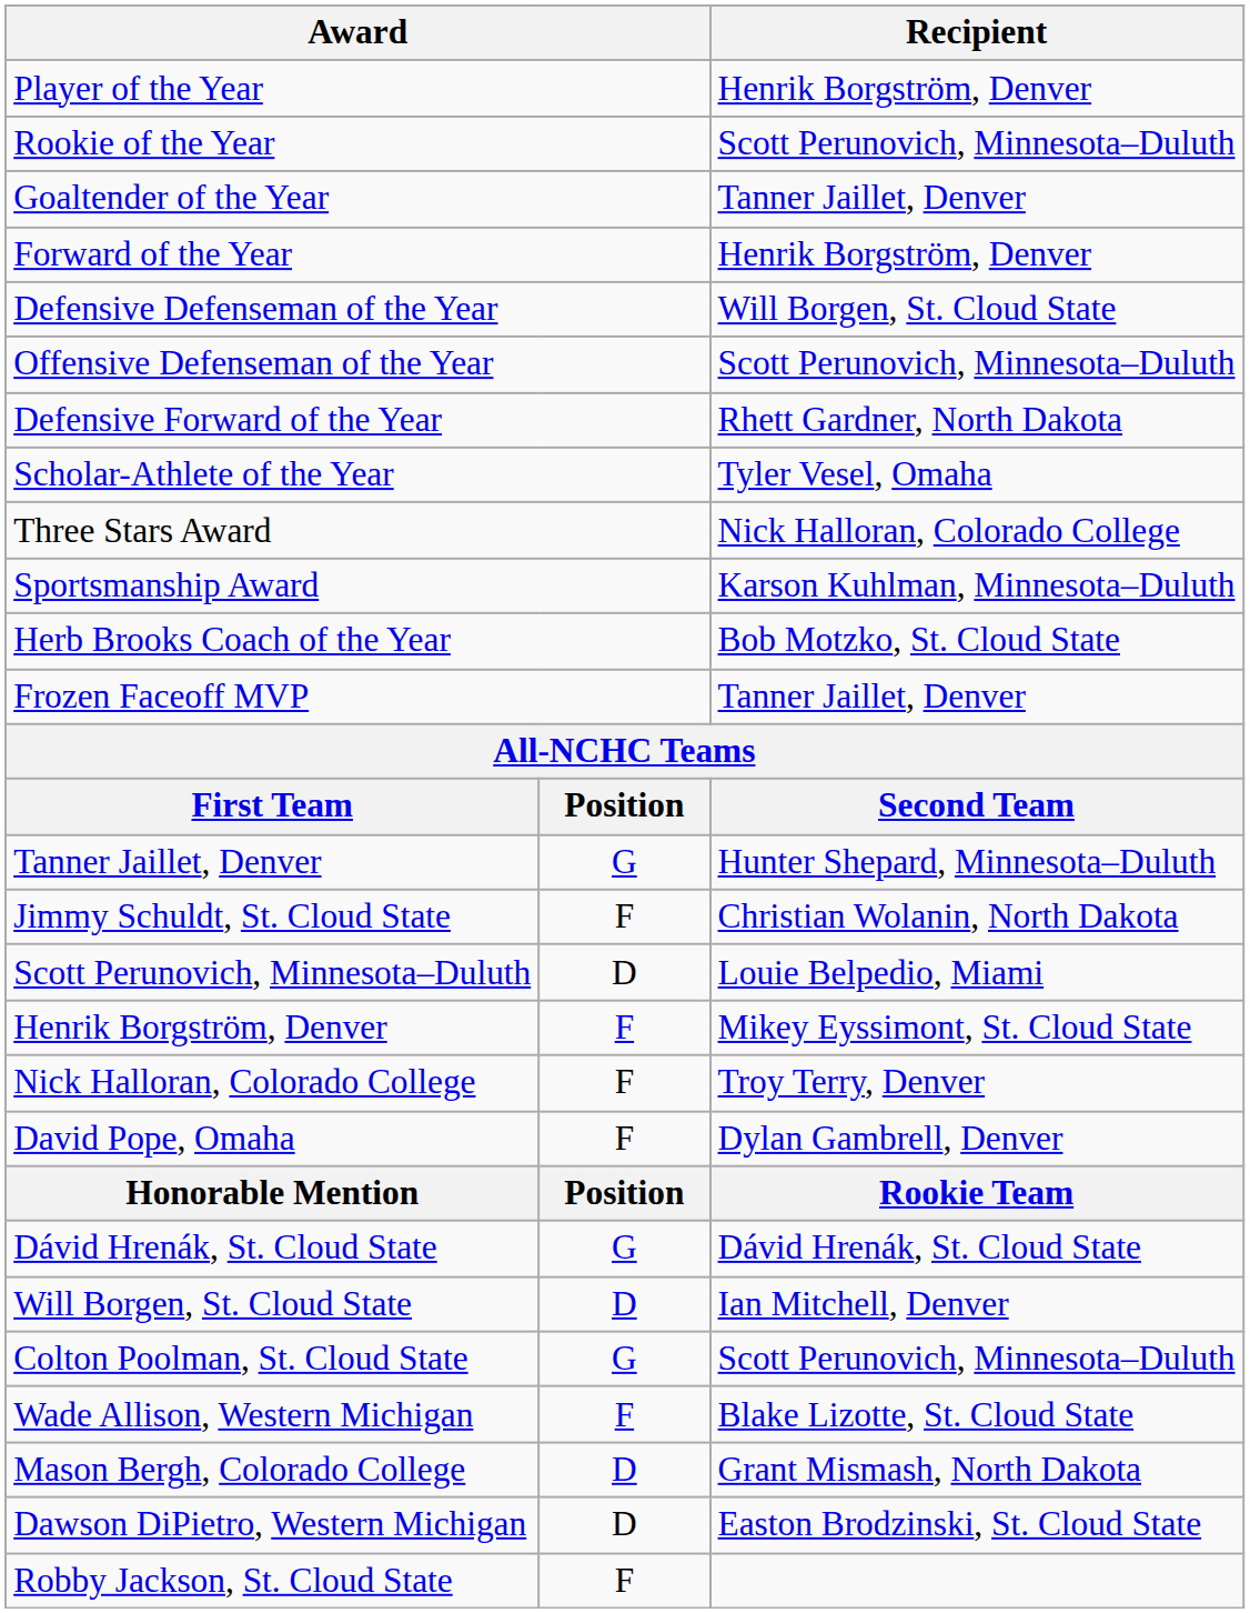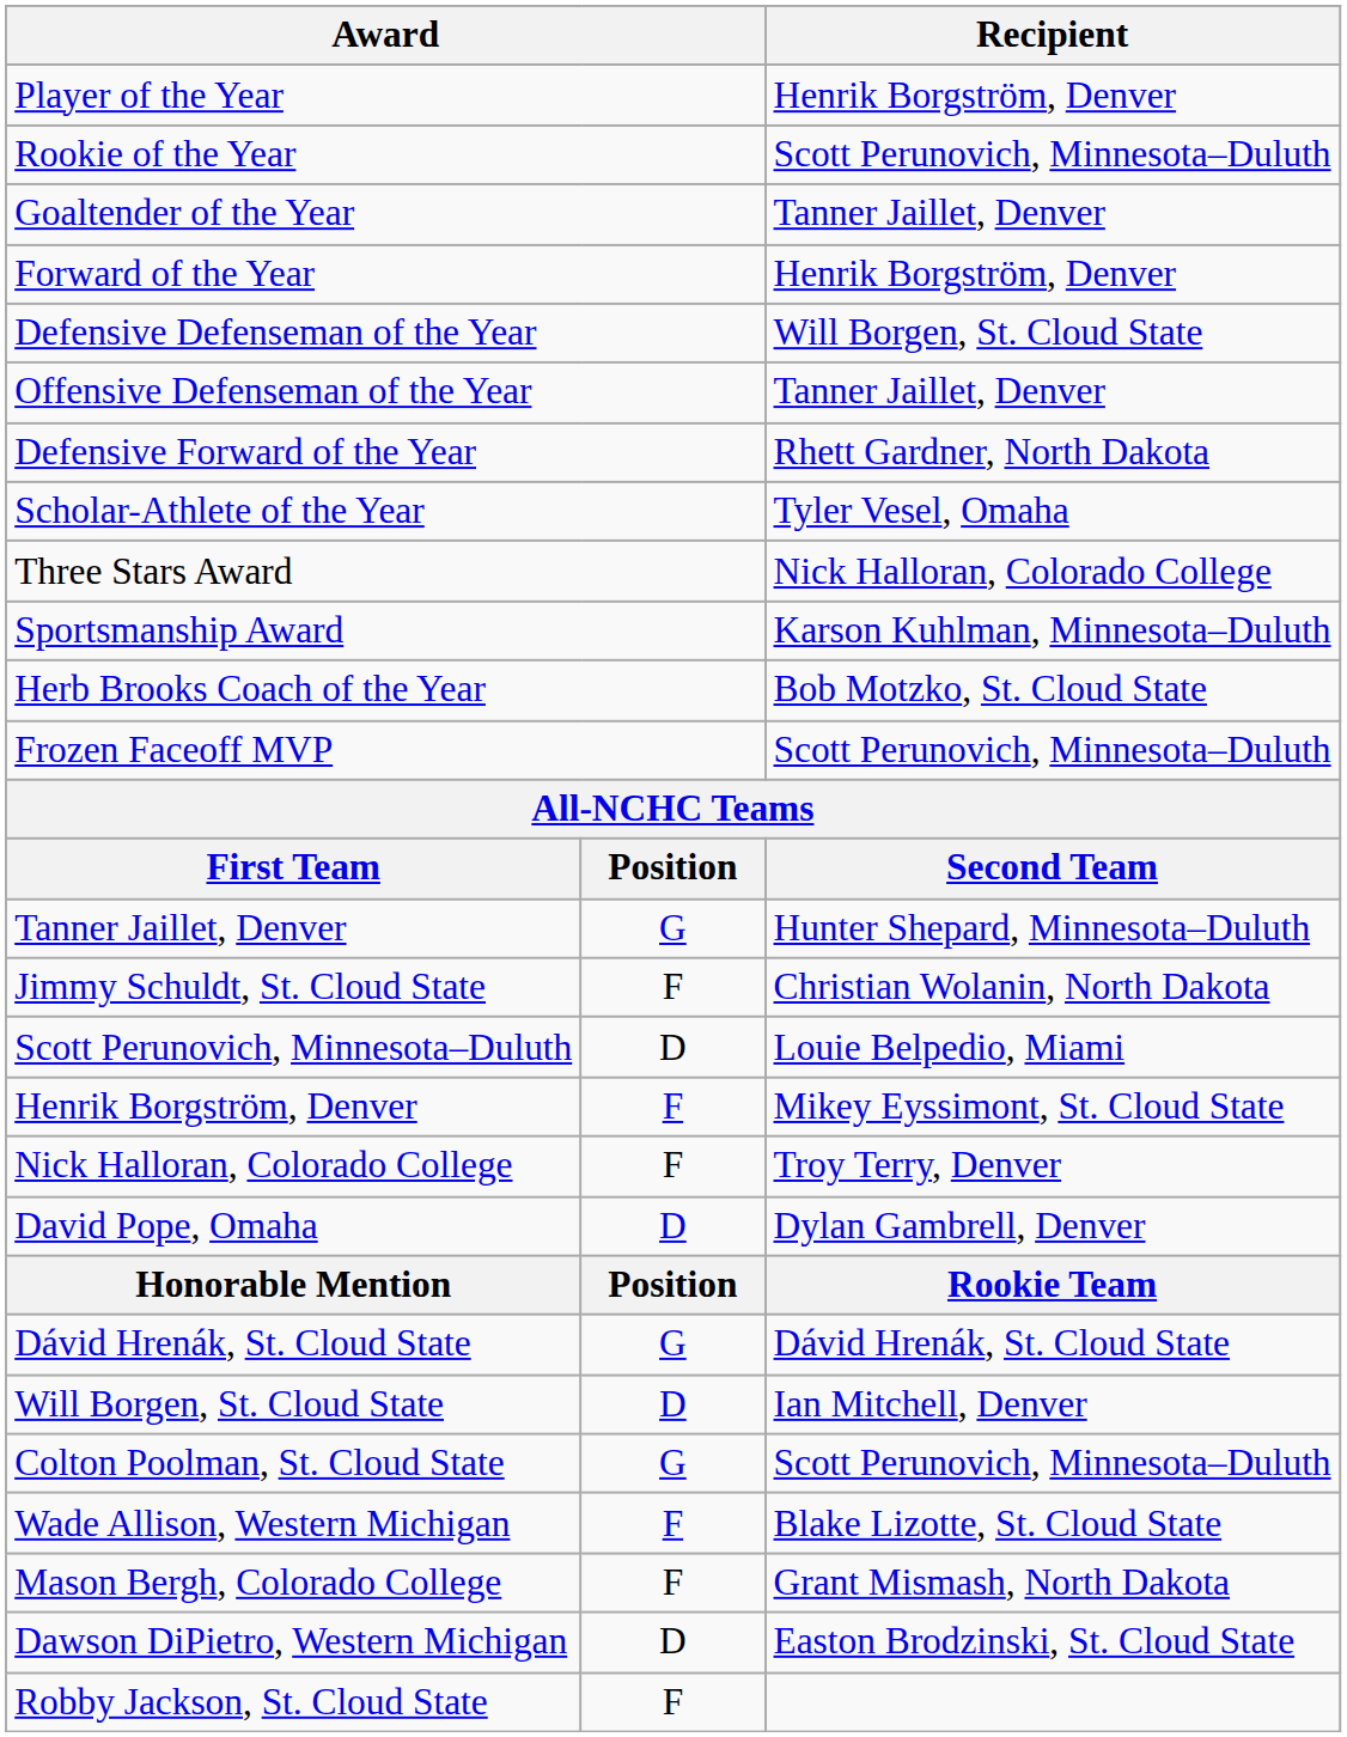Offensive Defenseman of the Year | Recipient: Scott Perunovich, Minnesota–Duluth -> Tanner Jaillet, Denver
Frozen Faceoff MVP | Recipient: Tanner Jaillet, Denver -> Scott Perunovich, Minnesota–Duluth
David Pope, Omaha | column 2: F -> D
Mason Bergh, Colorado College | column 2: D -> F
